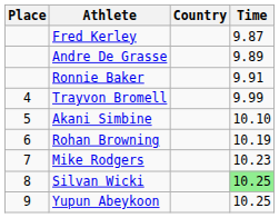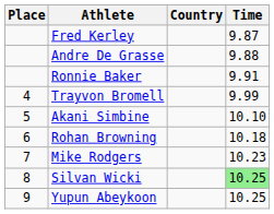Andre De Grasse | Time: 9.89 -> 9.88
Rohan Browning | Time: 10.19 -> 10.18
